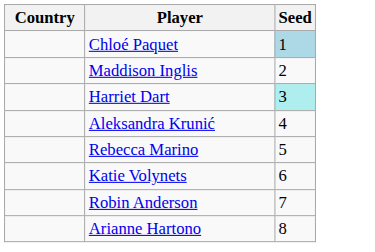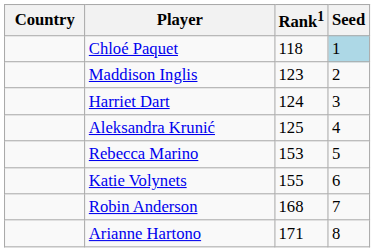+ column: Rank1 | 118 | 123 | 124 | 125 | 153 | 155 | 168 | 171
Harriet Dart | Seed: paleturquoise background -> no background
